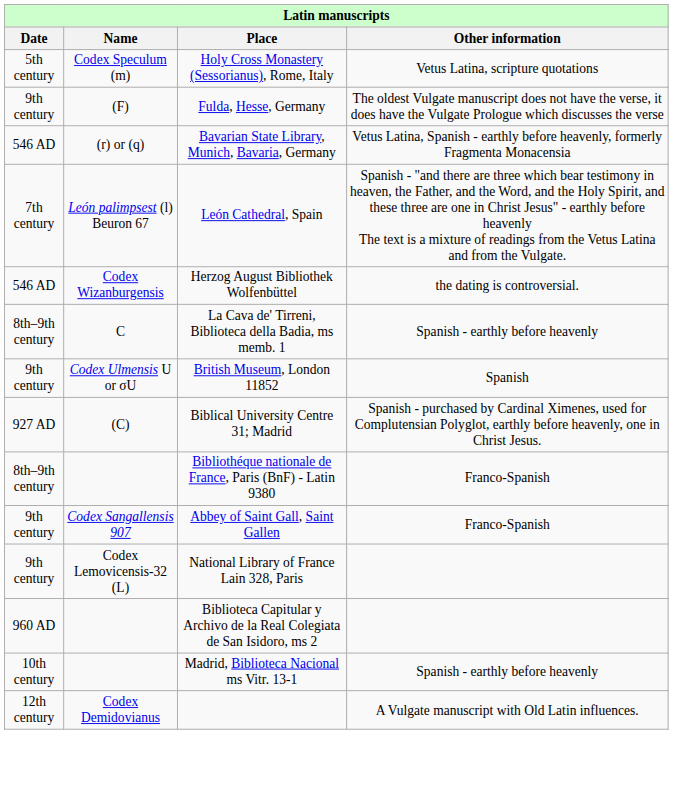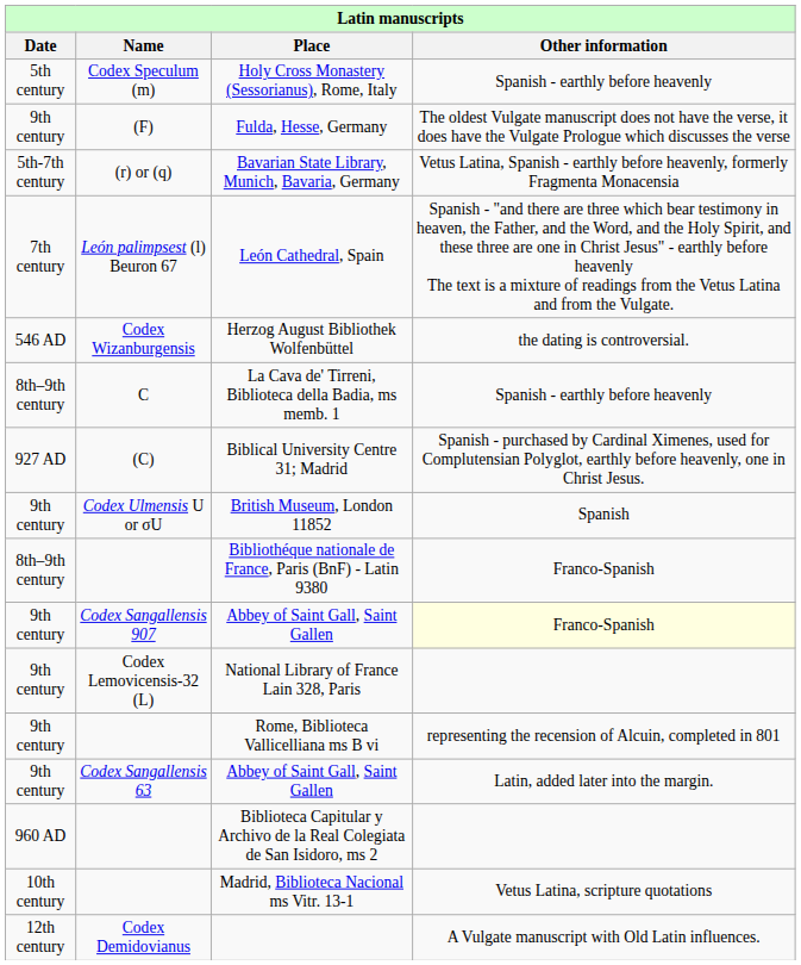Holy Cross Monastery (Sessorianus), Rome, Italy | Other information: Vetus Latina, scripture quotations -> Spanish - earthly before heavenly
Bavarian State Library, Munich, Bavaria, Germany | Date: 546 AD -> 5th-7th century
rows swapped: British Museum, London 11852 <-> Biblical University Centre 31; Madrid
Codex Sangallensis 907 / Abbey of Saint Gall, Saint Gallen | Other information: no background -> lightyellow background
+ row: 9th century | Rome, Biblioteca Vallicelliana ms B vi | representing the recension of Alcuin, completed in 801
+ row: 9th century | Codex Sangallensis 63 | Abbey of Saint Gall, Saint Gallen | Latin, added later into the margin.
Madrid, Biblioteca Nacional ms Vitr. 13-1 | Other information: Spanish - earthly before heavenly -> Vetus Latina, scripture quotations
